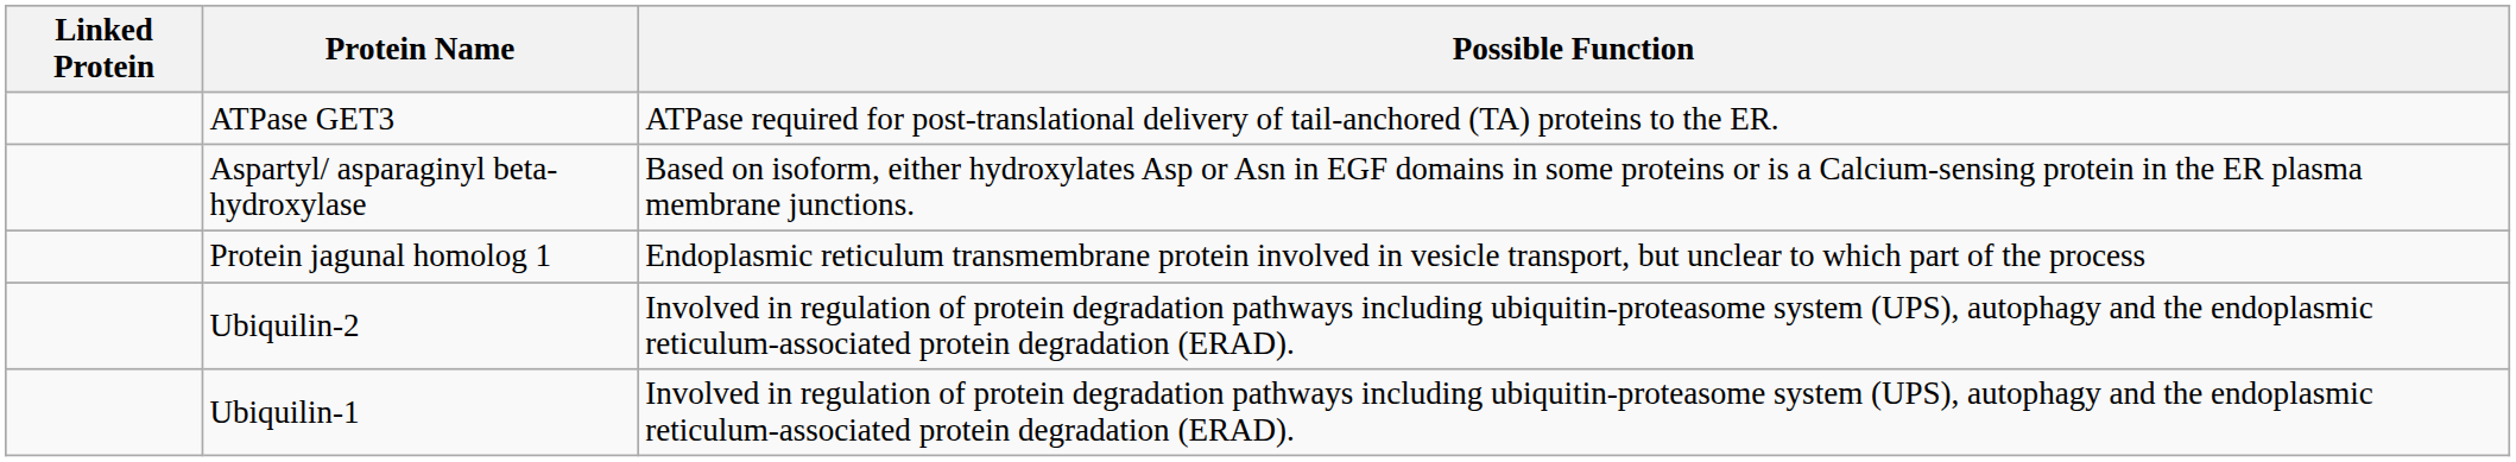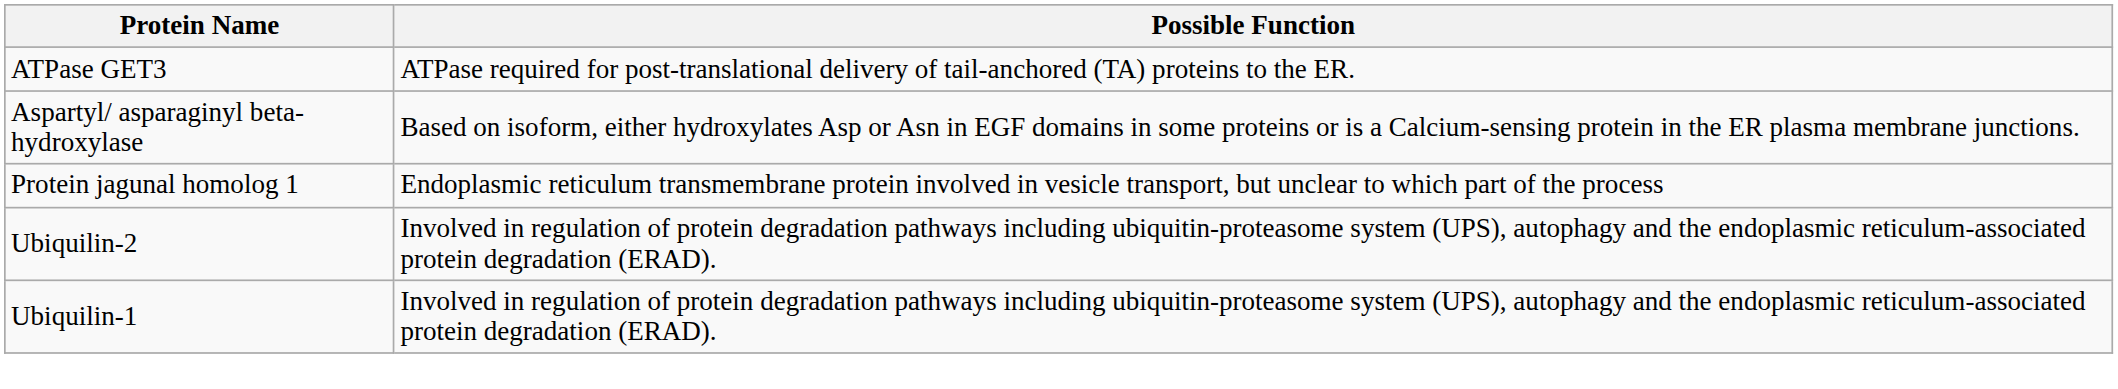- column: Linked Protein
